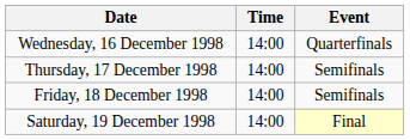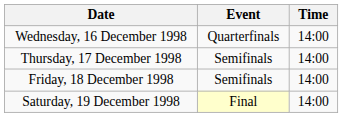columns swapped: Time <-> Event
